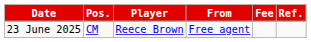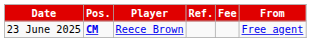columns swapped: From <-> Ref.
23 June 2025 | Pos.: normal -> bold
